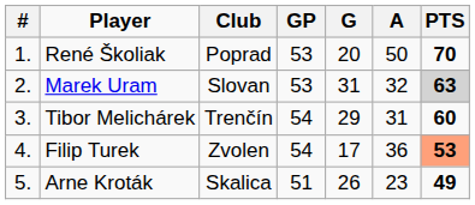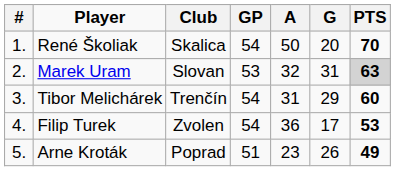columns swapped: G <-> A
René Školiak | Club: Poprad -> Skalica
René Školiak | GP: 53 -> 54
Filip Turek | PTS: lightsalmon background -> no background
Arne Kroták | Club: Skalica -> Poprad
